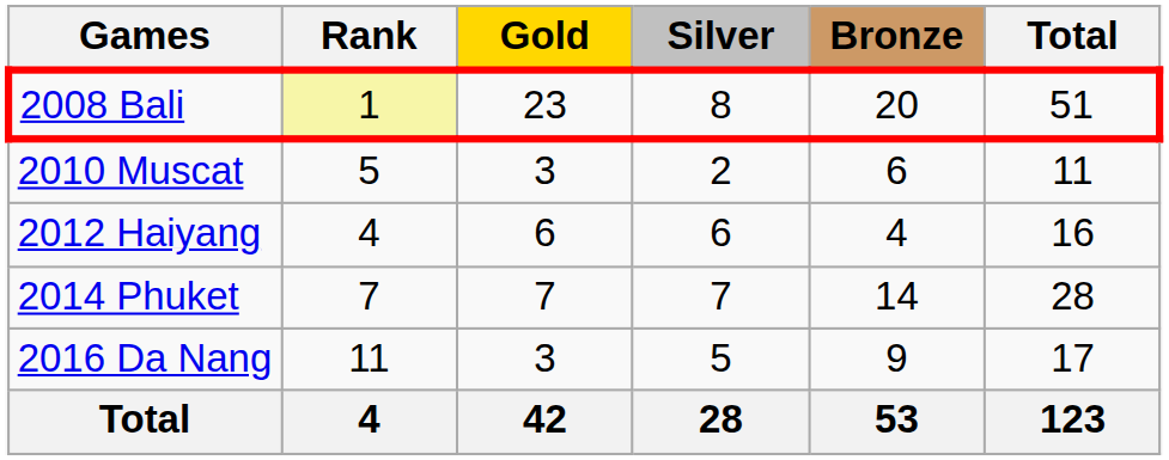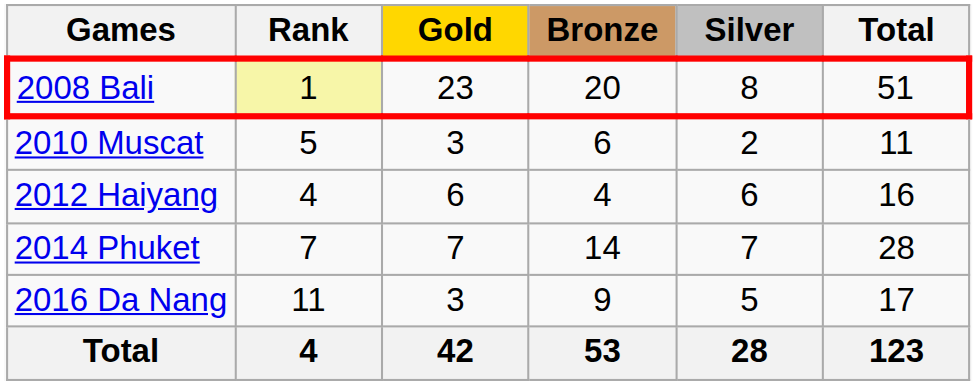columns swapped: Silver <-> Bronze
